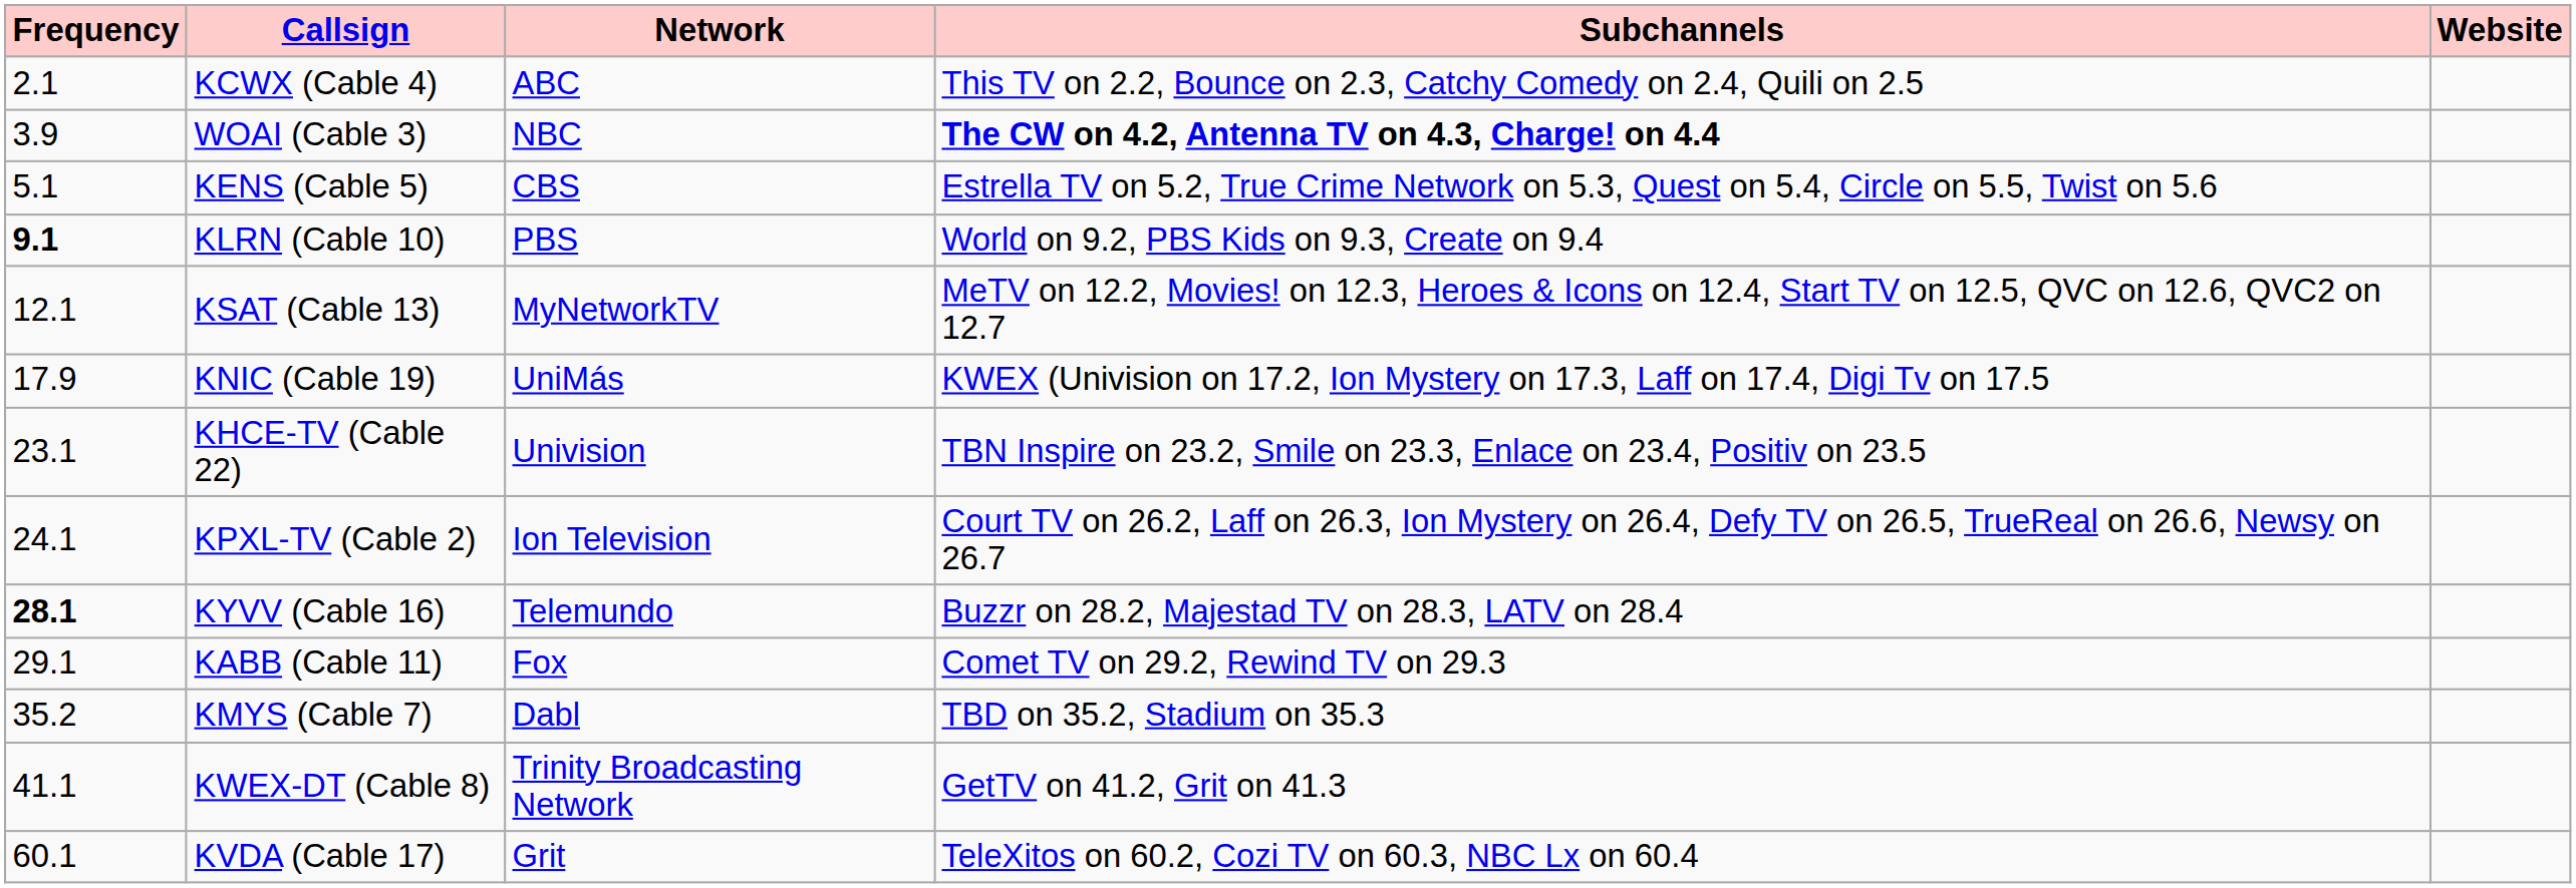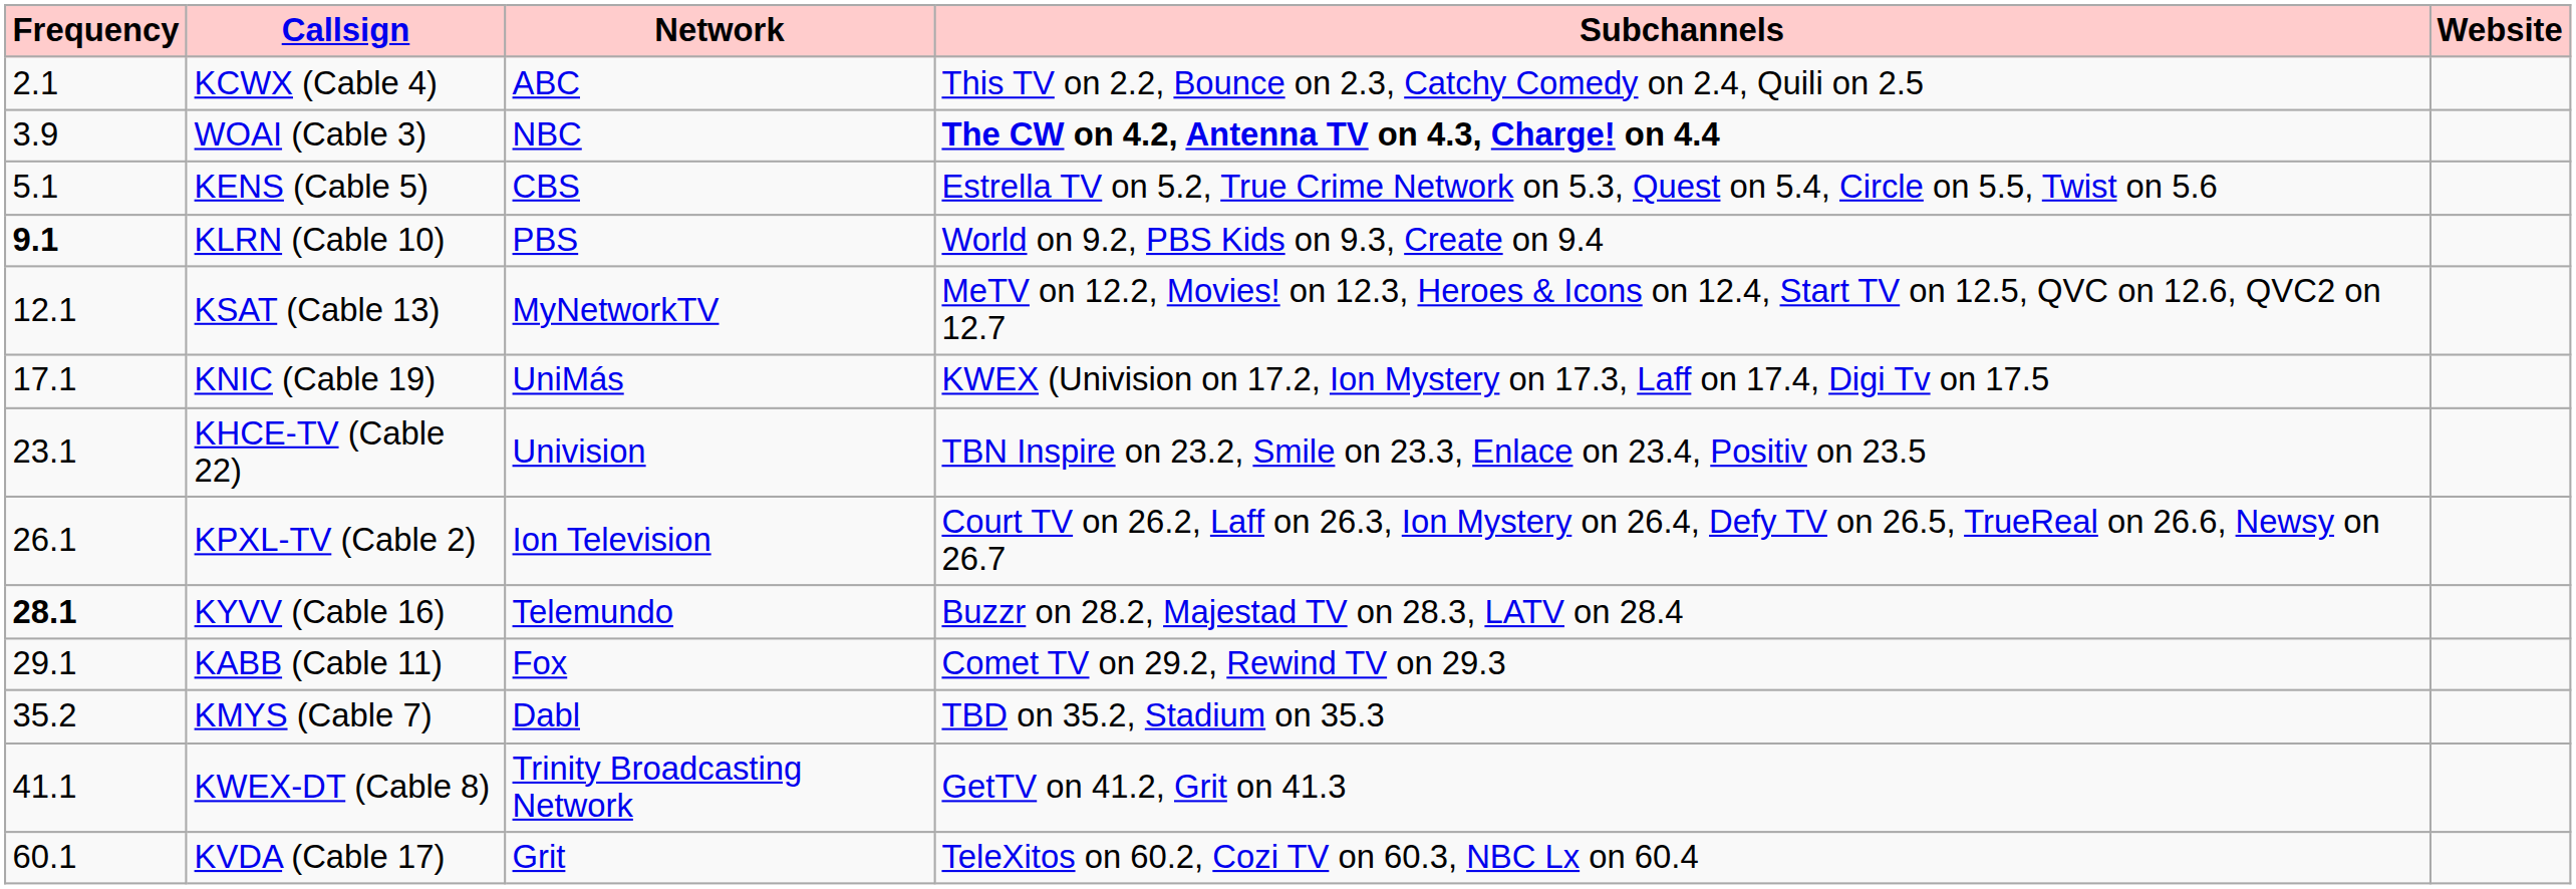KNIC (Cable 19) | Frequency: 17.9 -> 17.1
KPXL-TV (Cable 2) | Frequency: 24.1 -> 26.1
